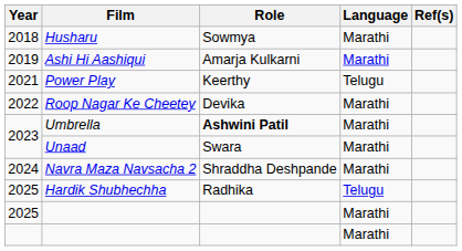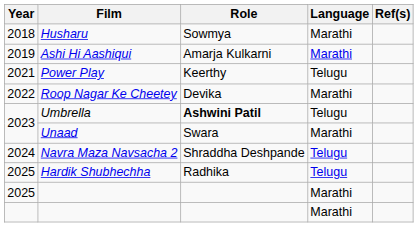Umbrella | Language: Marathi -> Telugu
Navra Maza Navsacha 2 | Language: Marathi -> Telugu
